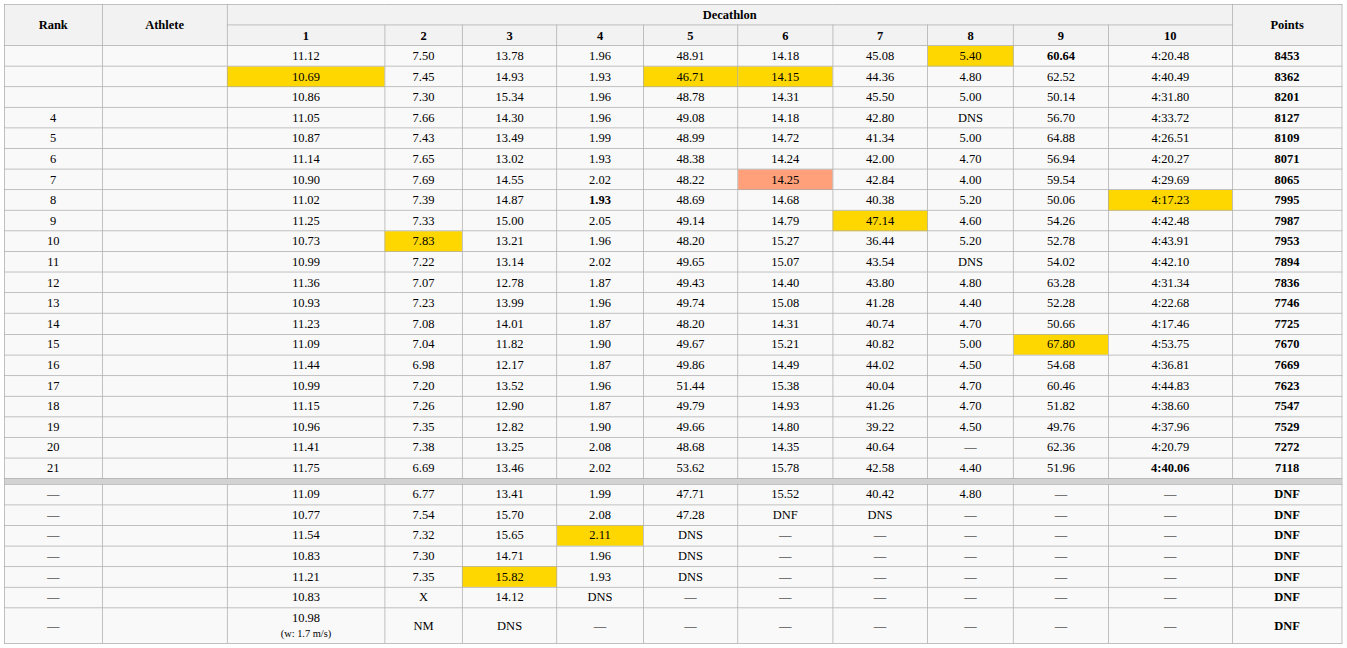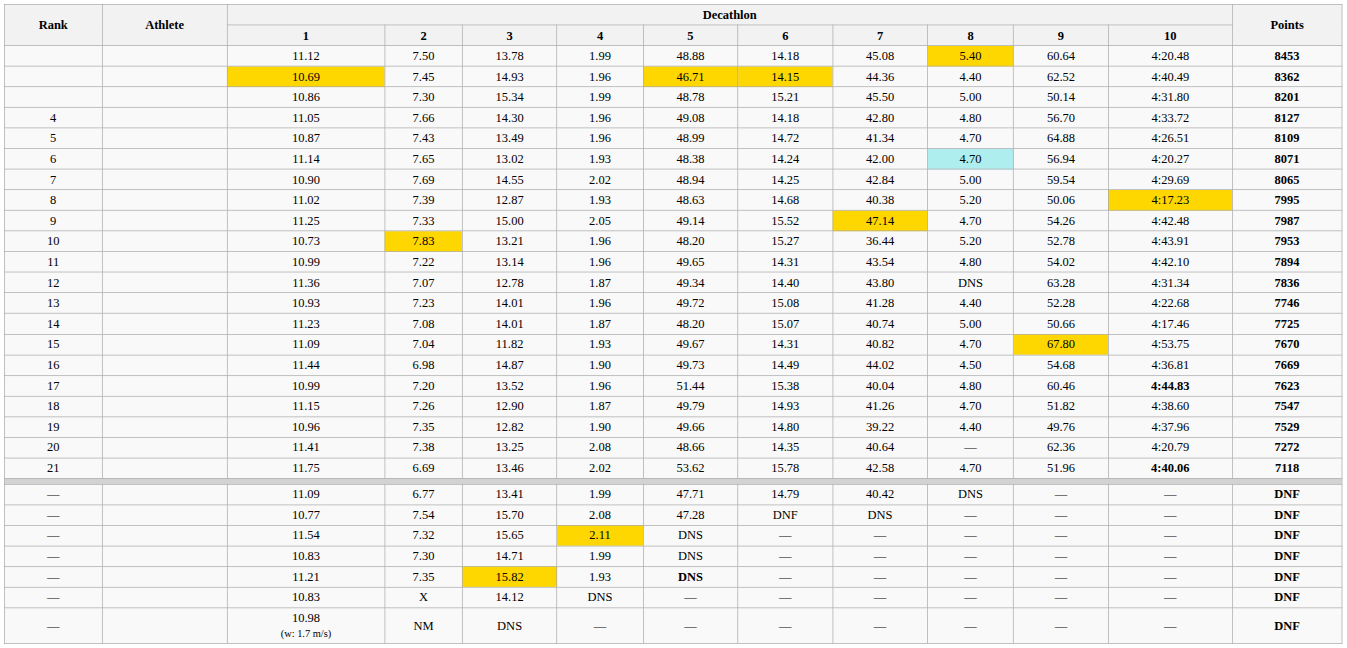7.50 | Decathlon / 4: 1.96 -> 1.99
7.50 | Decathlon / 5: 48.91 -> 48.88
7.50 | Decathlon / 9: bold -> normal
7.45 | Decathlon / 4: 1.93 -> 1.96
7.45 | Decathlon / 8: 4.80 -> 4.40
10.86 / 7.30 | Decathlon / 4: 1.96 -> 1.99
10.86 / 7.30 | Decathlon / 6: 14.31 -> 15.21
7.66 | Decathlon / 8: DNS -> 4.80
7.43 | Decathlon / 4: 1.99 -> 1.96
7.43 | Decathlon / 8: 5.00 -> 4.70
7.65 | Decathlon / 8: no background -> paleturquoise background
7.69 | Decathlon / 5: 48.22 -> 48.94
7.69 | Decathlon / 6: lightsalmon background -> no background
7.69 | Decathlon / 8: 4.00 -> 5.00
7.39 | Decathlon / 3: 14.87 -> 12.87
7.39 | Decathlon / 4: bold -> normal
7.39 | Decathlon / 5: 48.69 -> 48.63
7.33 | Decathlon / 6: 14.79 -> 15.52
7.33 | Decathlon / 8: 4.60 -> 4.70
7.22 | Decathlon / 4: 2.02 -> 1.96
7.22 | Decathlon / 6: 15.07 -> 14.31
7.22 | Decathlon / 8: DNS -> 4.80
7.07 | Decathlon / 5: 49.43 -> 49.34
7.07 | Decathlon / 8: 4.80 -> DNS
7.23 | Decathlon / 3: 13.99 -> 14.01
7.23 | Decathlon / 5: 49.74 -> 49.72
7.08 | Decathlon / 6: 14.31 -> 15.07
7.08 | Decathlon / 8: 4.70 -> 5.00
7.04 | Decathlon / 4: 1.90 -> 1.93
7.04 | Decathlon / 6: 15.21 -> 14.31
7.04 | Decathlon / 8: 5.00 -> 4.70
6.98 | Decathlon / 3: 12.17 -> 14.87
6.98 | Decathlon / 4: 1.87 -> 1.90
6.98 | Decathlon / 5: 49.86 -> 49.73
7.20 | Decathlon / 8: 4.70 -> 4.80
7.20 | Decathlon / 10: normal -> bold
10.96 / 7.35 | Decathlon / 8: 4.50 -> 4.40
7.38 | Decathlon / 5: 48.68 -> 48.66
6.69 | Decathlon / 8: 4.40 -> 4.70
6.77 | Decathlon / 6: 15.52 -> 14.79
6.77 | Decathlon / 8: 4.80 -> DNS
10.83 / 7.30 | Decathlon / 4: 1.96 -> 1.99
11.21 / 7.35 | Decathlon / 5: normal -> bold
